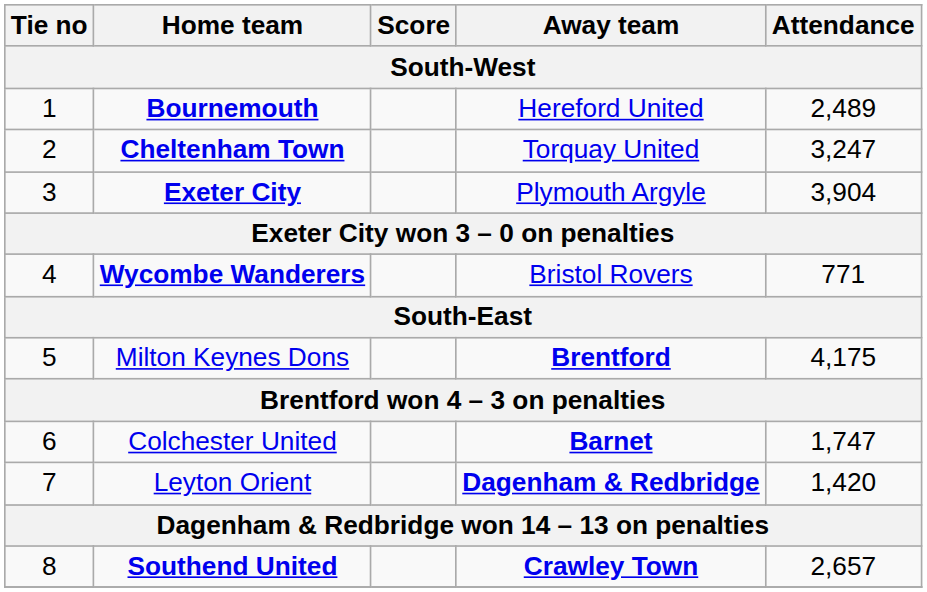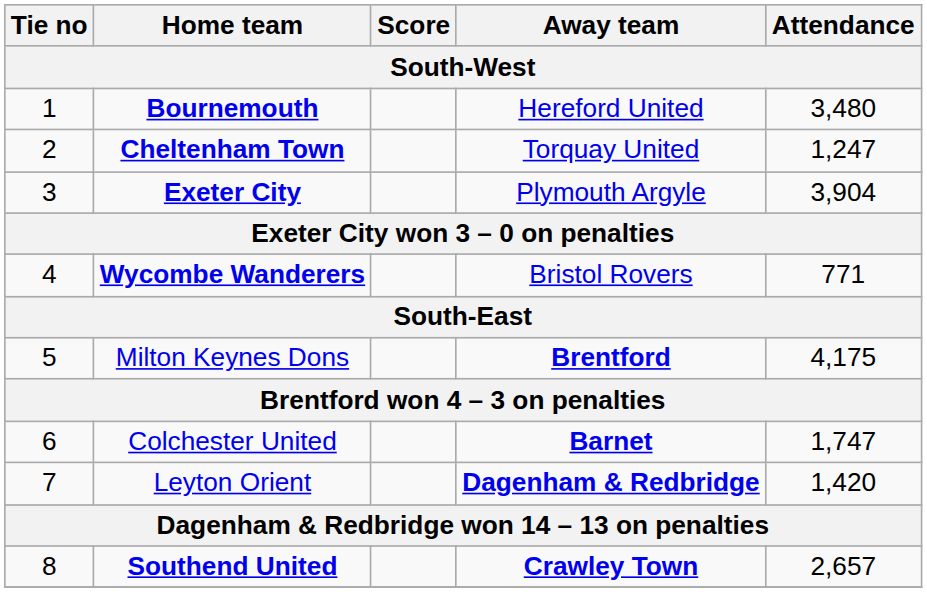Bournemouth | Attendance: 2,489 -> 3,480
Cheltenham Town | Attendance: 3,247 -> 1,247
